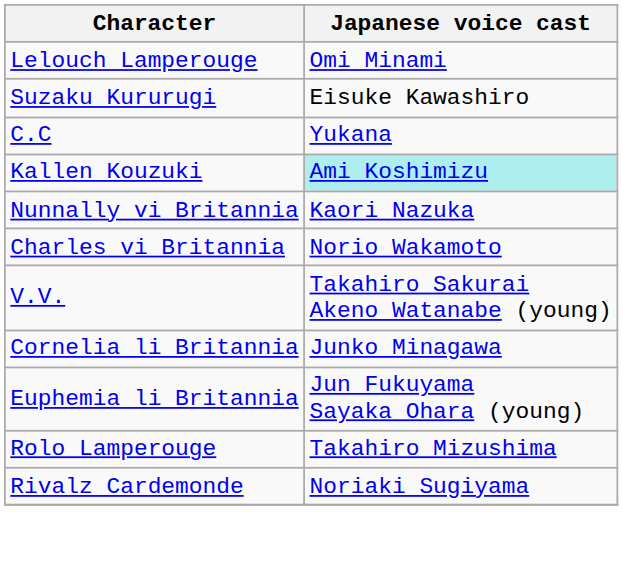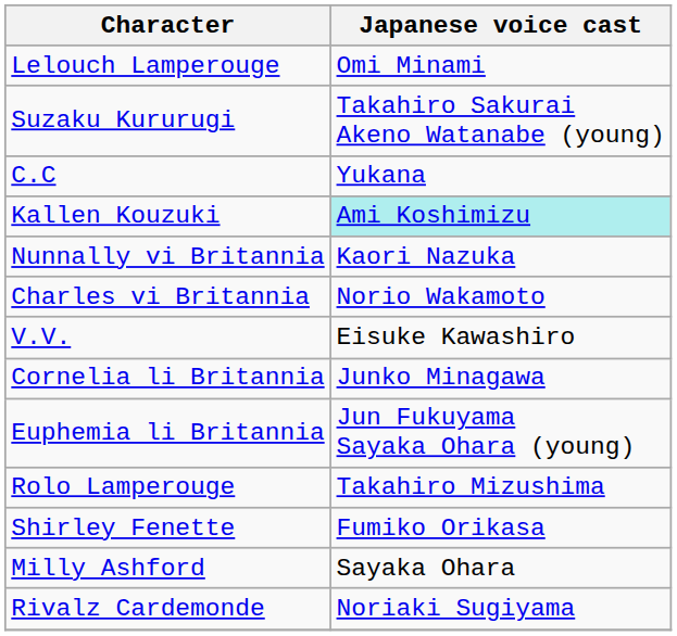Suzaku Kururugi | Japanese voice cast: Eisuke Kawashiro -> Takahiro Sakurai Akeno Watanabe (young)
V.V. | Japanese voice cast: Takahiro Sakurai Akeno Watanabe (young) -> Eisuke Kawashiro
+ row: Shirley Fenette | Fumiko Orikasa
+ row: Milly Ashford | Sayaka Ohara
